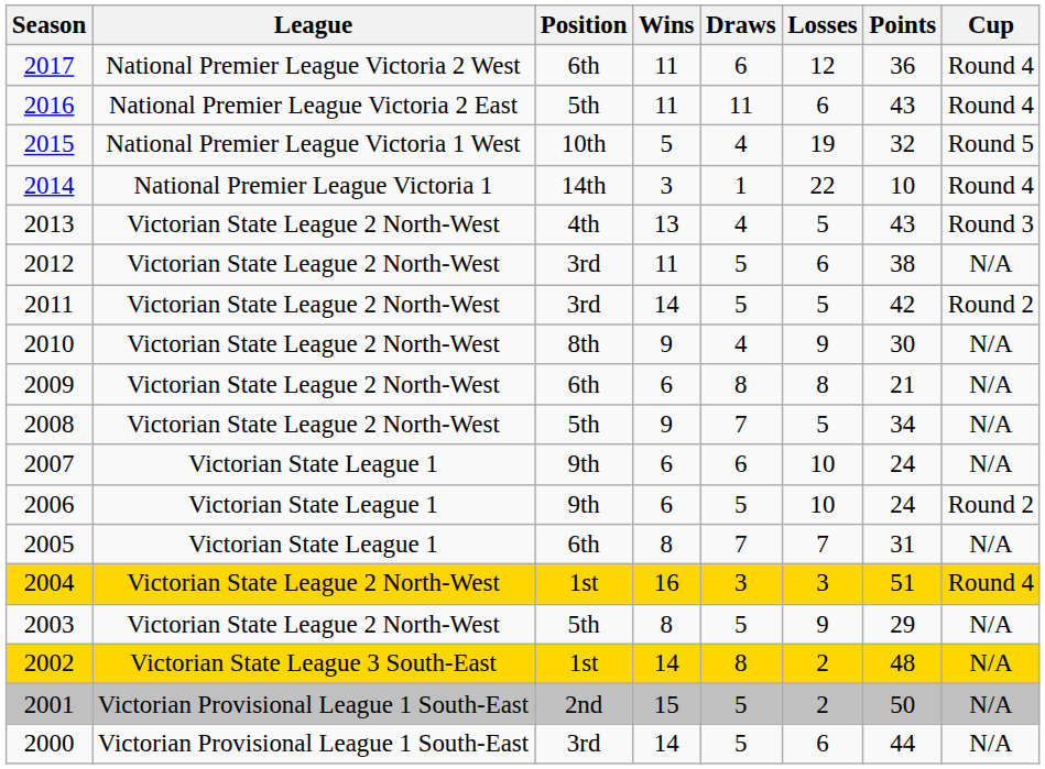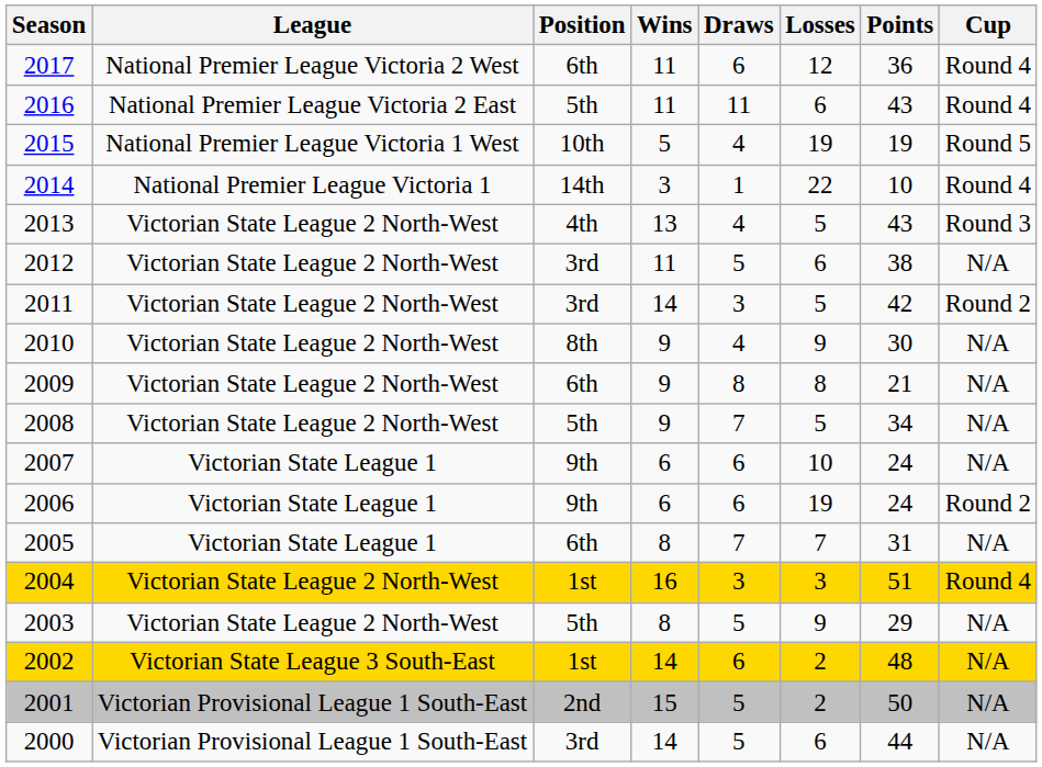2015 | Points: 32 -> 19
2011 | Draws: 5 -> 3
2009 | Wins: 6 -> 9
2006 | Draws: 5 -> 6
2006 | Losses: 10 -> 19
2002 | Draws: 8 -> 6
